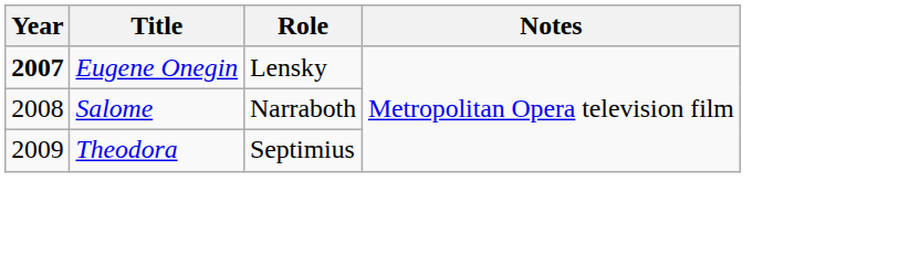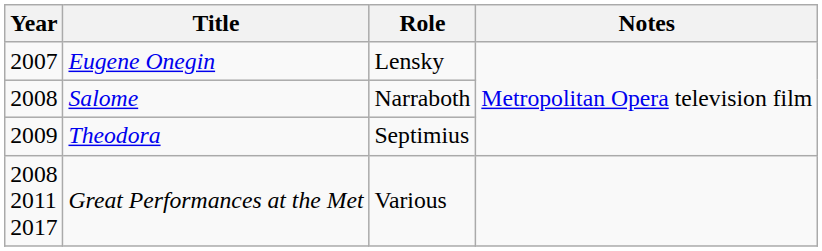Eugene Onegin | Year: bold -> normal
+ row: 2008 2011 2017 | Great Performances at the Met | Various
